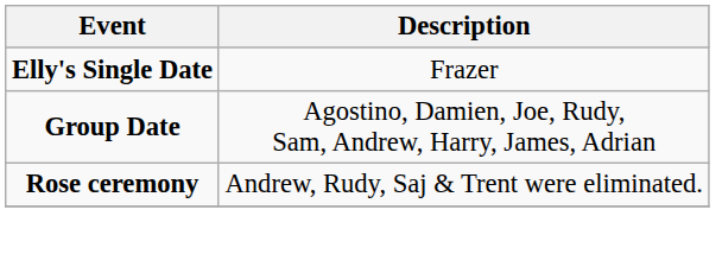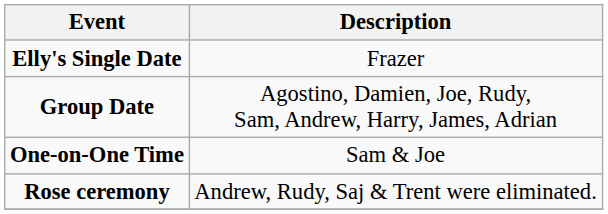+ row: One-on-One Time | Sam & Joe
